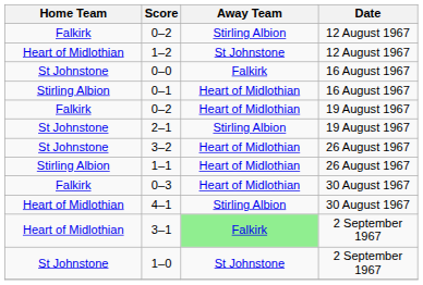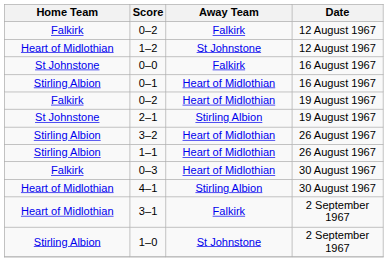0–2 / 12 August 1967 | Away Team: Stirling Albion -> Falkirk
3–2 | Home Team: St Johnstone -> Stirling Albion
3–1 | Away Team: lightgreen background -> no background
1–0 | Home Team: St Johnstone -> Stirling Albion
